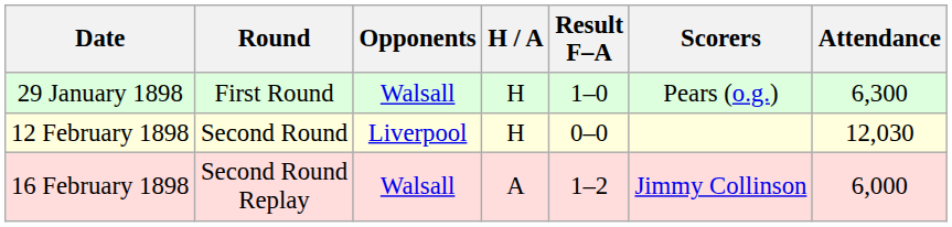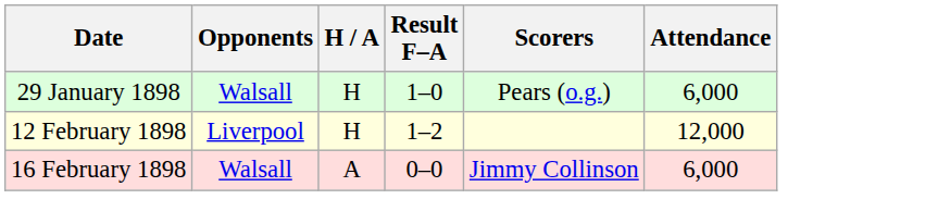- column: Round | First Round | Second Round | Second Round Replay
29 January 1898 | Attendance: 6,300 -> 6,000
12 February 1898 | Result F–A: 0–0 -> 1–2
12 February 1898 | Attendance: 12,030 -> 12,000
16 February 1898 | Result F–A: 1–2 -> 0–0
